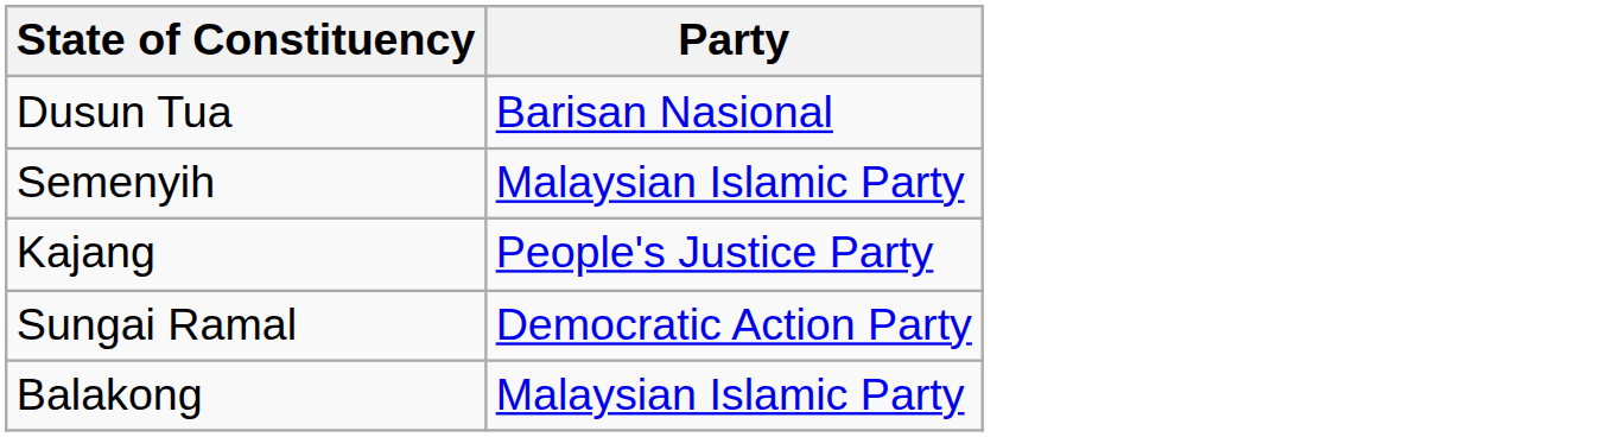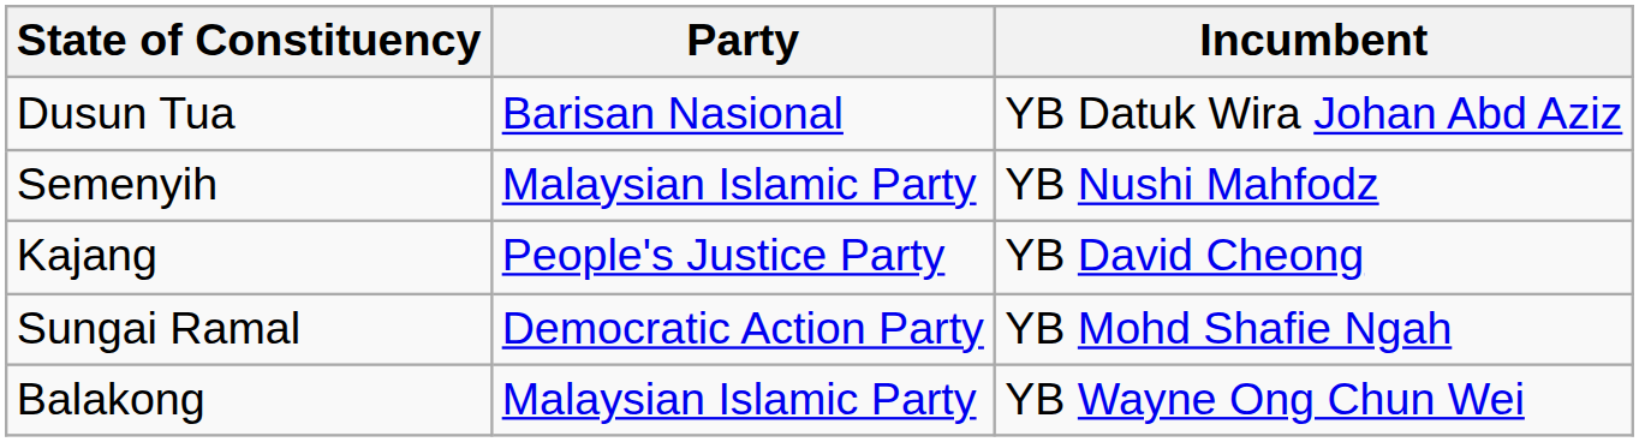+ column: Incumbent | YB Datuk Wira Johan Abd Aziz | YB Nushi Mahfodz | YB David Cheong | YB Mohd Shafie Ngah | YB Wayne Ong Chun Wei
